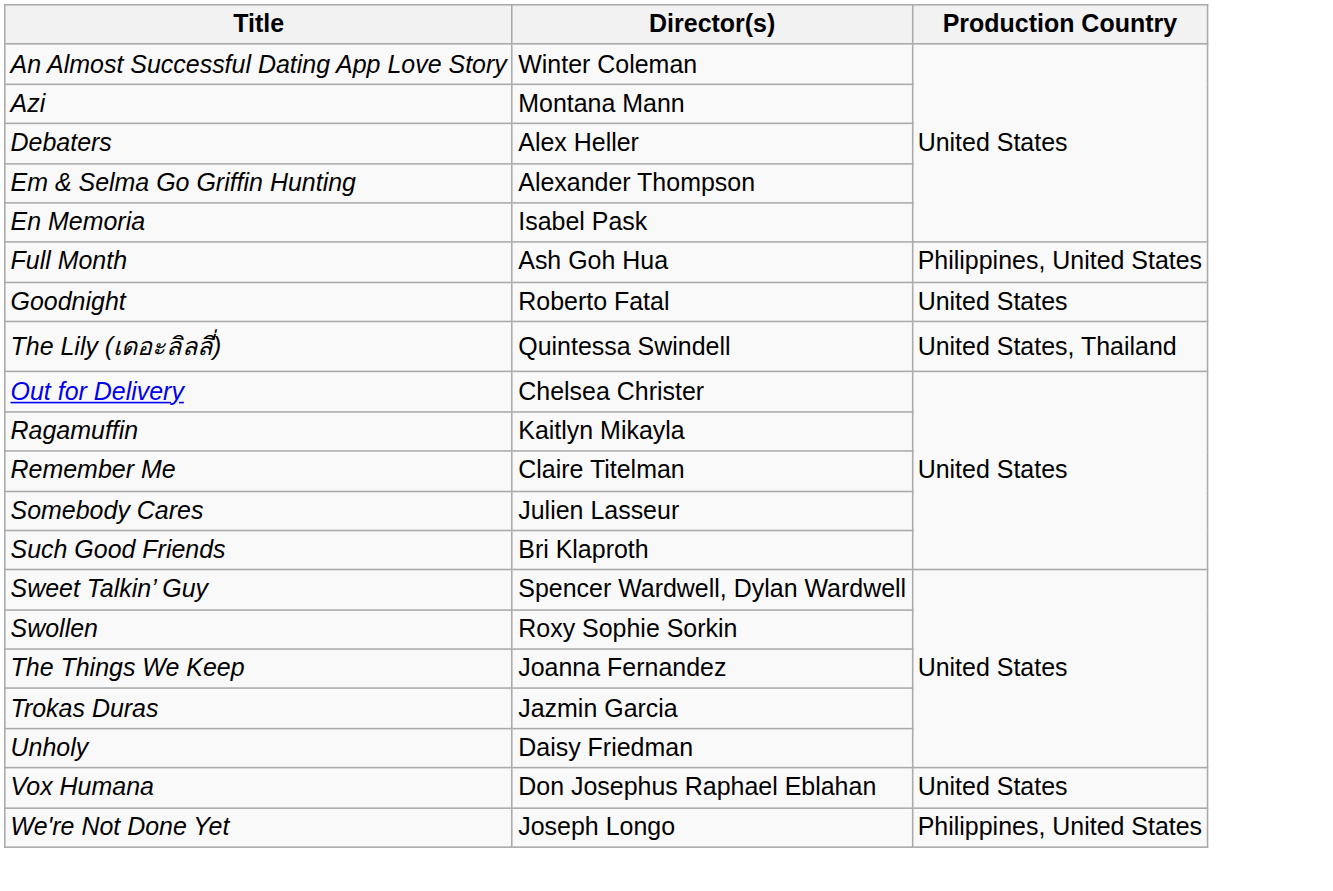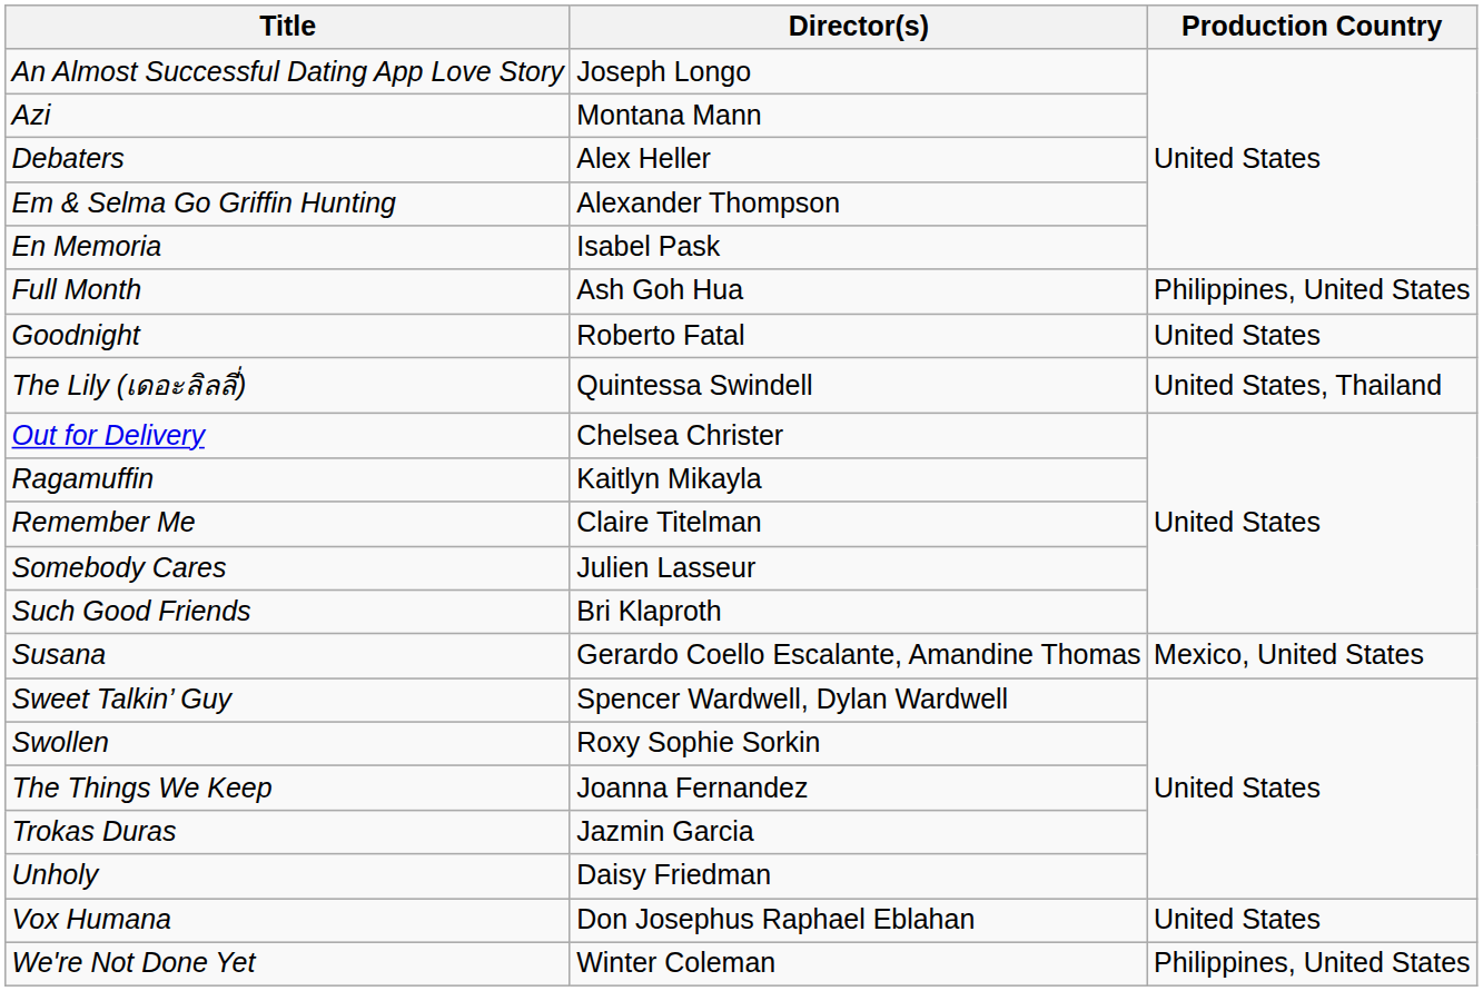An Almost Successful Dating App Love Story | Director(s): Winter Coleman -> Joseph Longo
+ row: Susana | Gerardo Coello Escalante, Amandine Thomas | Mexico, United States
We're Not Done Yet | Director(s): Joseph Longo -> Winter Coleman
